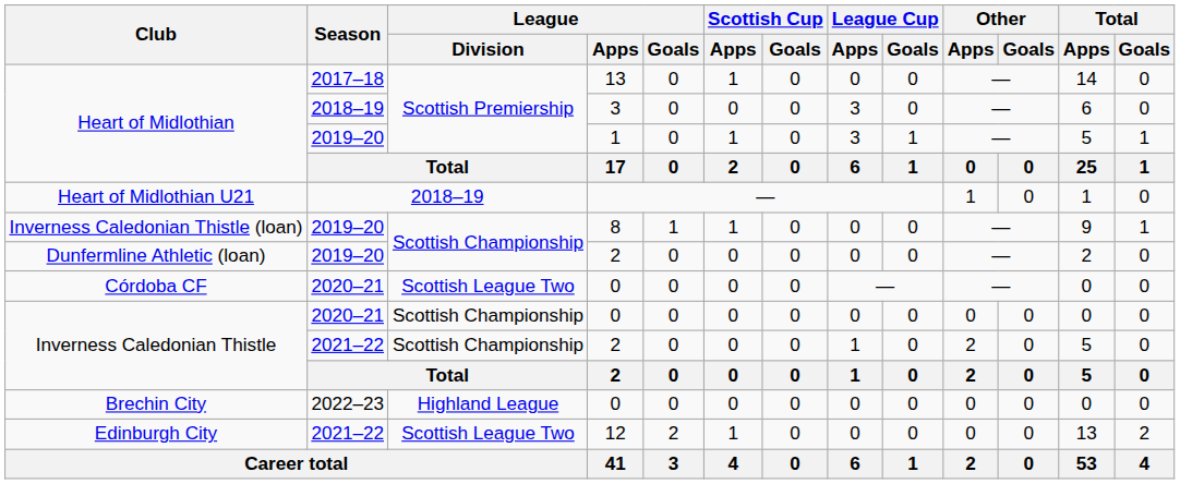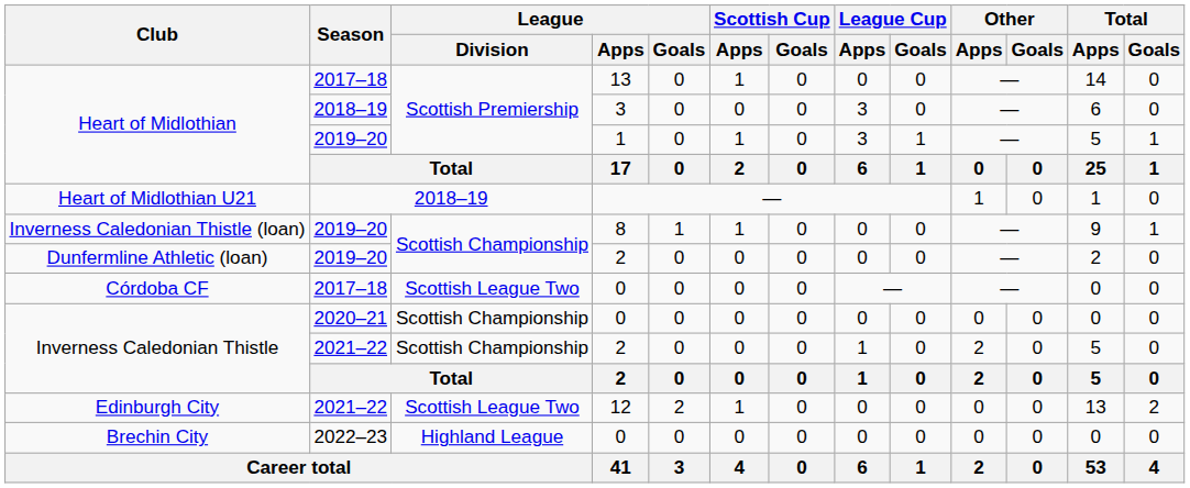Córdoba CF | Season: 2020–21 -> 2017–18
rows swapped: Edinburgh City <-> Brechin City
